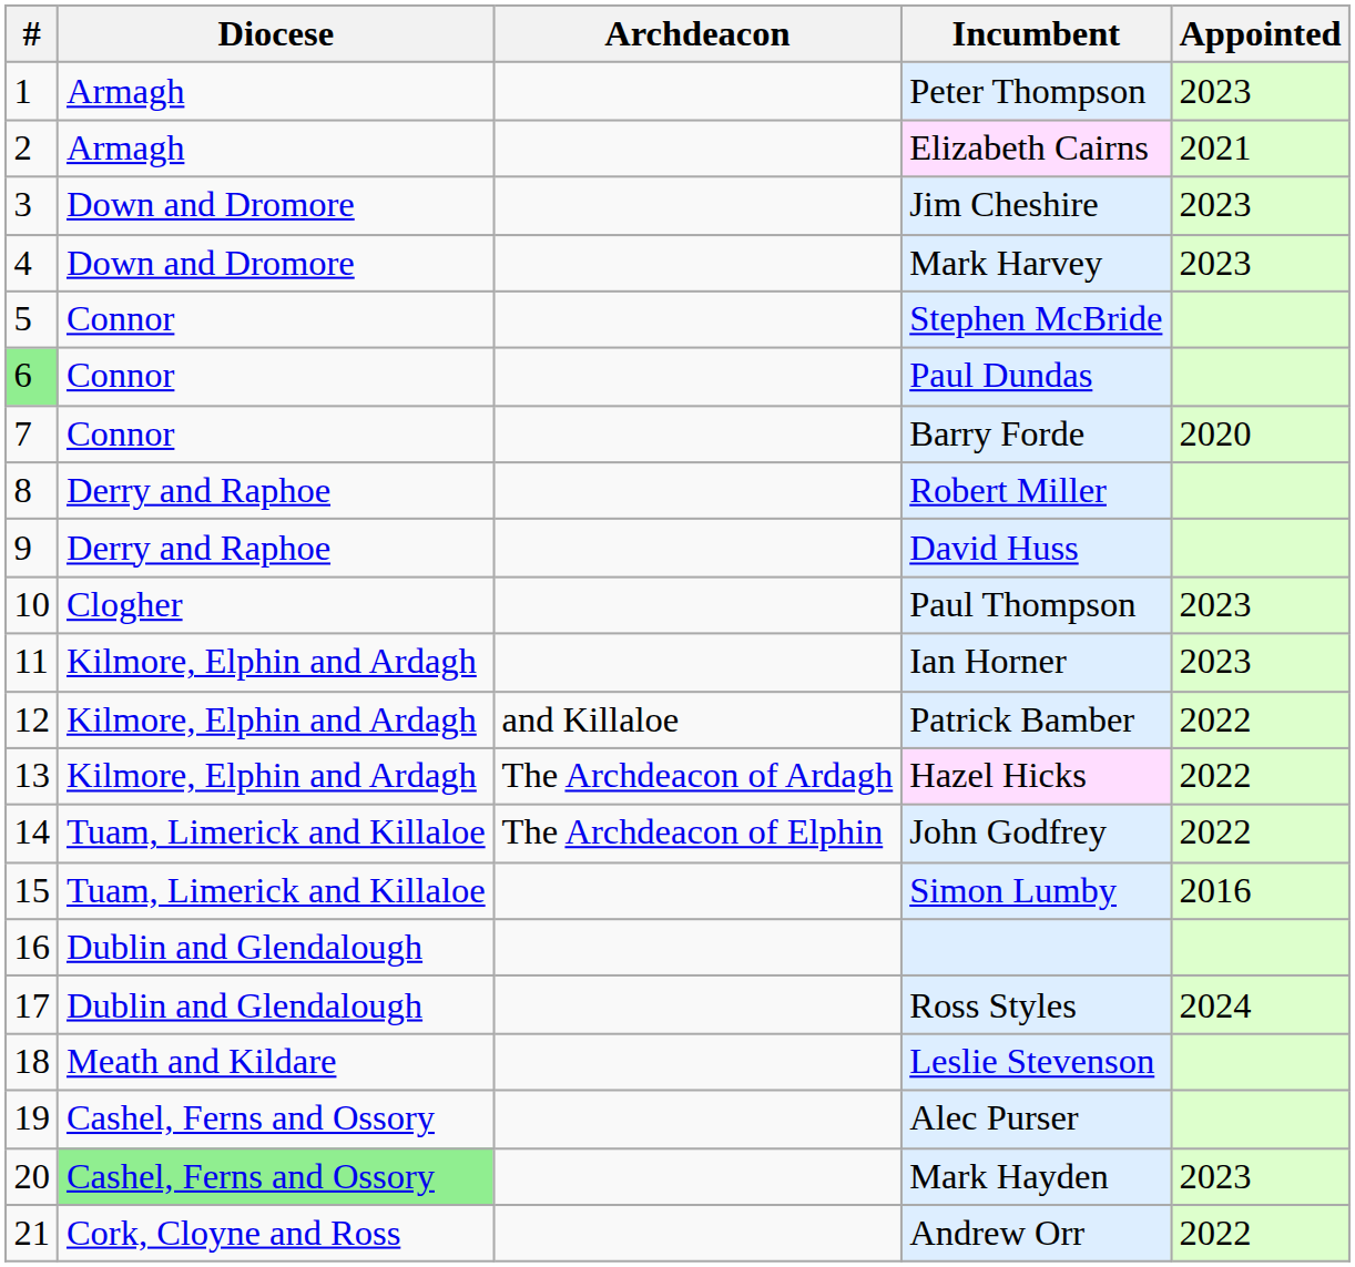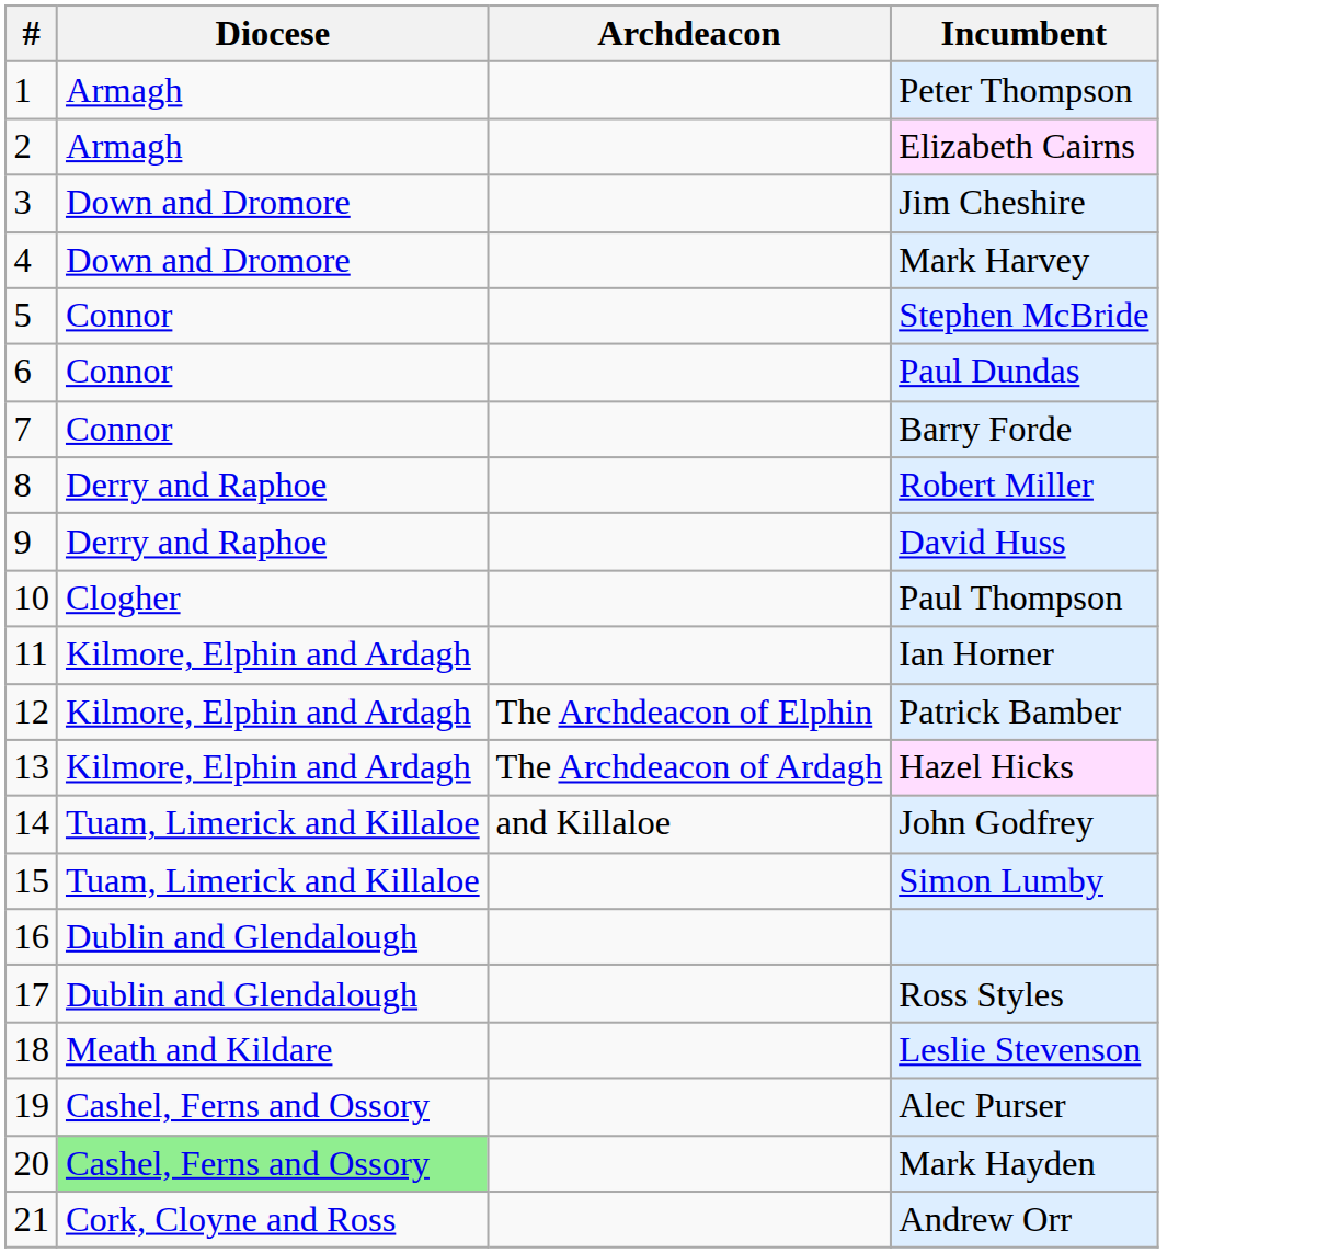- column: Appointed | 2023 | 2021 | 2023 | 2023 | 2020 | 2023 | 2023 | 2022 | 2022 | 2022 | 2016 | 2024 | 2023 | 2022
Paul Dundas | #: lightgreen background -> no background
Patrick Bamber | Archdeacon: and Killaloe -> The Archdeacon of Elphin
John Godfrey | Archdeacon: The Archdeacon of Elphin -> and Killaloe
